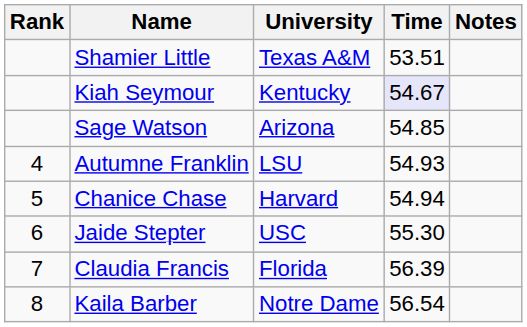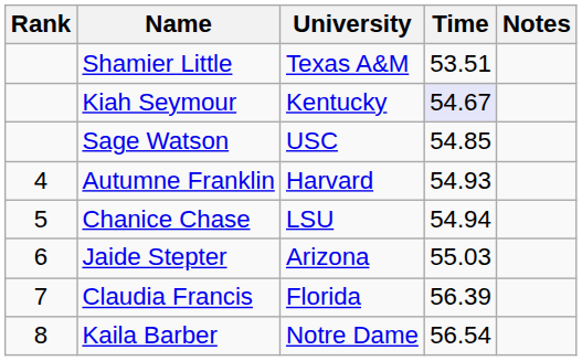Sage Watson | University: Arizona -> USC
Autumne Franklin | University: LSU -> Harvard
Chanice Chase | University: Harvard -> LSU
Jaide Stepter | University: USC -> Arizona
Jaide Stepter | Time: 55.30 -> 55.03
